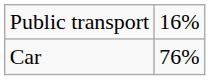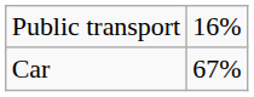Car | column 2: 76% -> 67%
